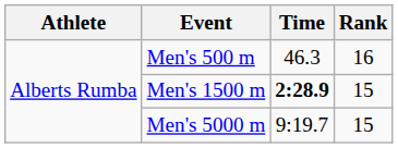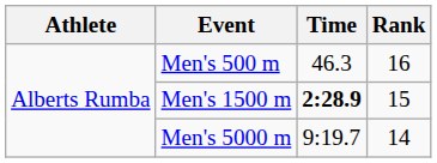Men's 5000 m | Rank: 15 -> 14
